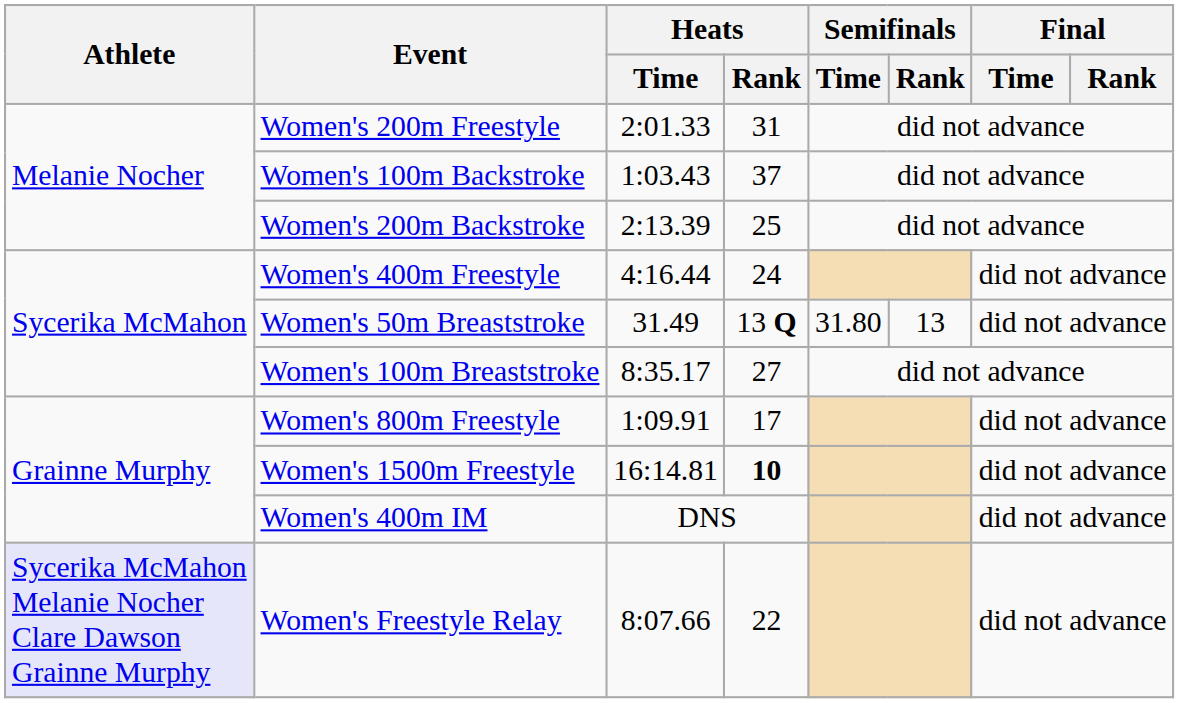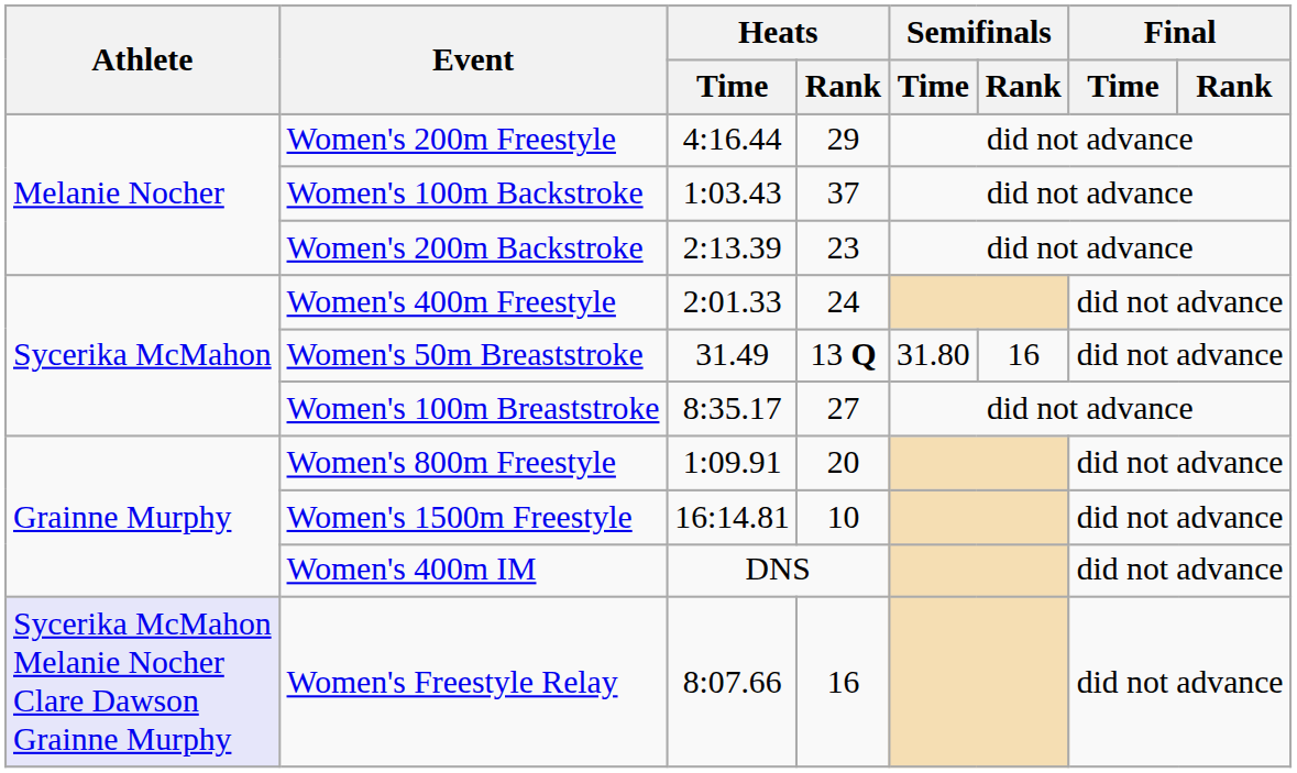Women's 200m Freestyle | Heats / Time: 2:01.33 -> 4:16.44
Women's 200m Freestyle | Heats / Rank: 31 -> 29
Women's 200m Backstroke | Heats / Rank: 25 -> 23
Women's 400m Freestyle | Heats / Time: 4:16.44 -> 2:01.33
Women's 50m Breaststroke | Semifinals / Rank: 13 -> 16
Women's 800m Freestyle | Heats / Rank: 17 -> 20
Women's 1500m Freestyle | Heats / Rank: bold -> normal
Women's Freestyle Relay | Heats / Rank: 22 -> 16
